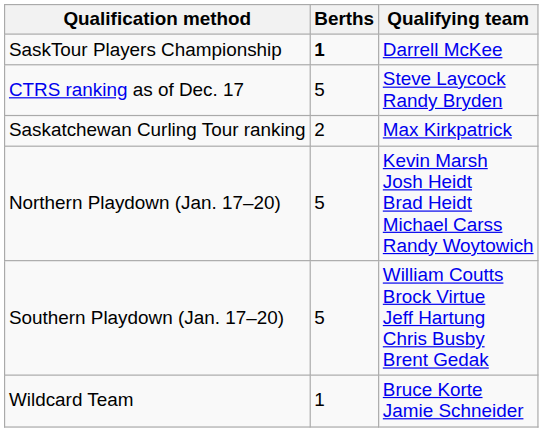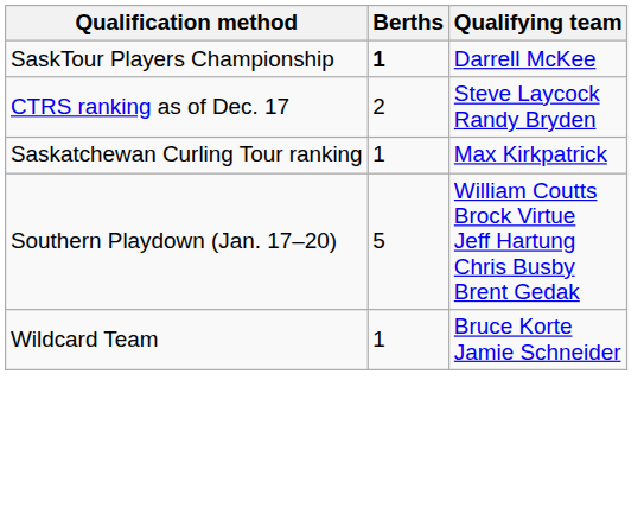CTRS ranking as of Dec. 17 | Berths: 5 -> 2
Saskatchewan Curling Tour ranking | Berths: 2 -> 1
- row: Northern Playdown (Jan. 17–20) | 5 | Kevin Marsh Josh Heidt Brad Heidt Michael Carss Randy Woytowich
